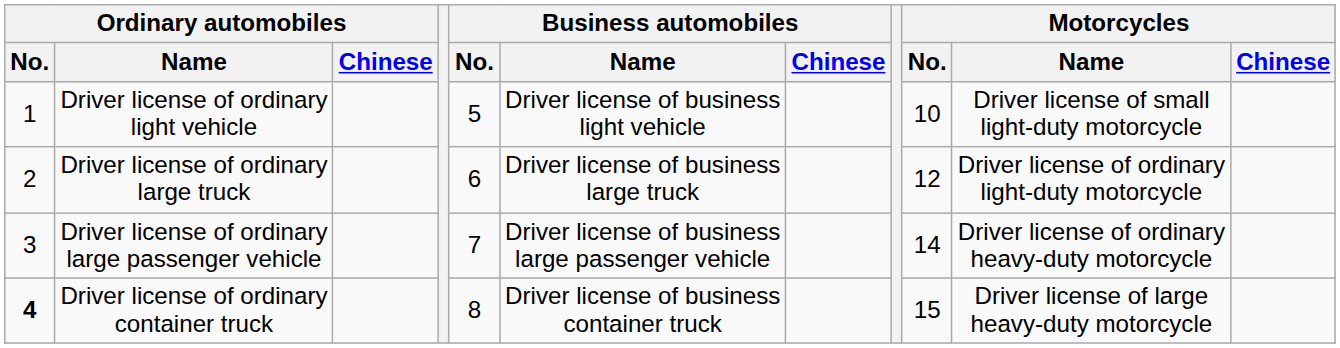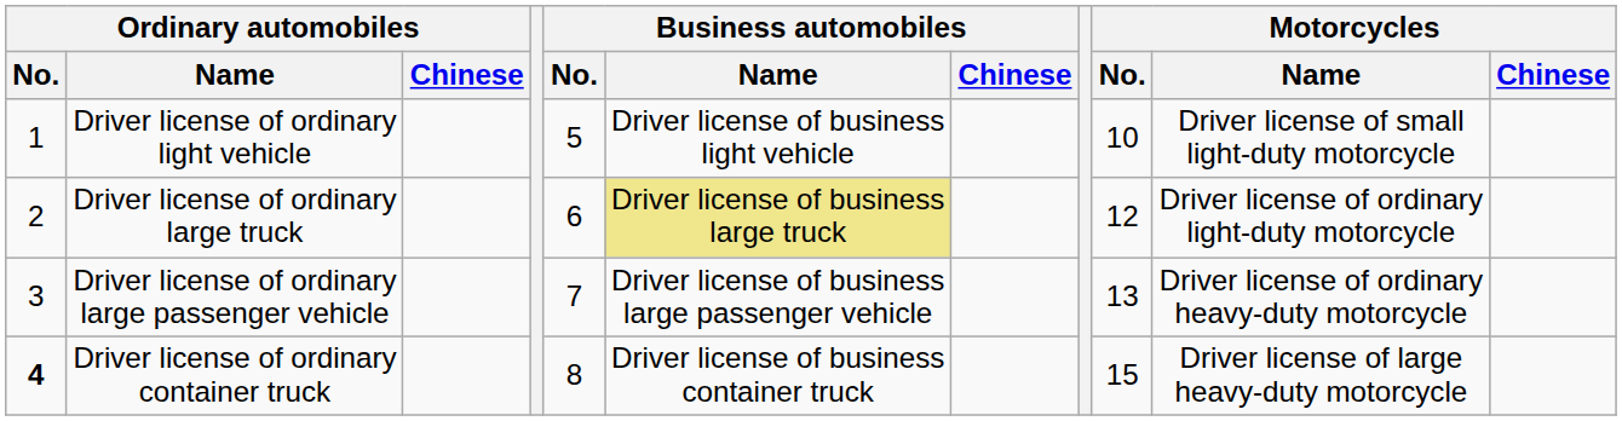Driver license of ordinary large truck | Business automobiles / Name: no background -> khaki background
Driver license of ordinary large passenger vehicle | Motorcycles / No.: 14 -> 13
